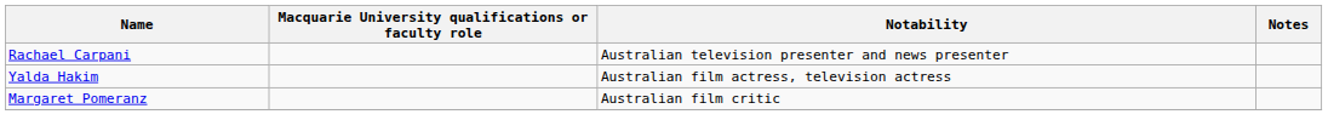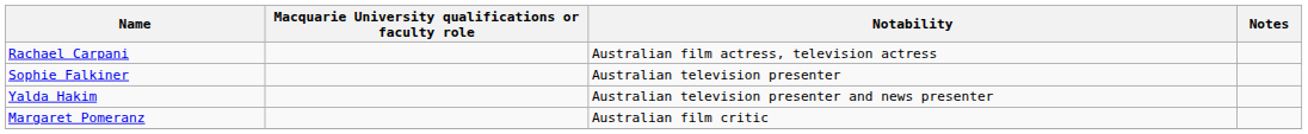Rachael Carpani | Notability: Australian television presenter and news presenter -> Australian film actress, television actress
+ row: Sophie Falkiner | Australian television presenter
Yalda Hakim | Notability: Australian film actress, television actress -> Australian television presenter and news presenter
